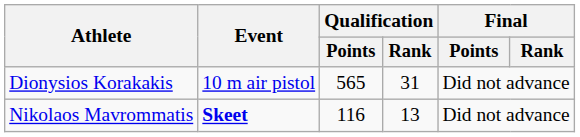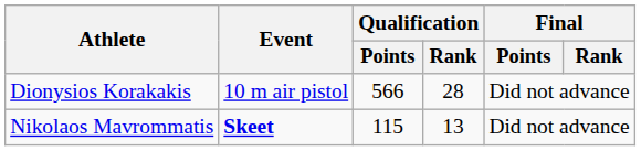Dionysios Korakakis | Qualification / Points: 565 -> 566
Dionysios Korakakis | Qualification / Rank: 31 -> 28
Nikolaos Mavrommatis | Qualification / Points: 116 -> 115
